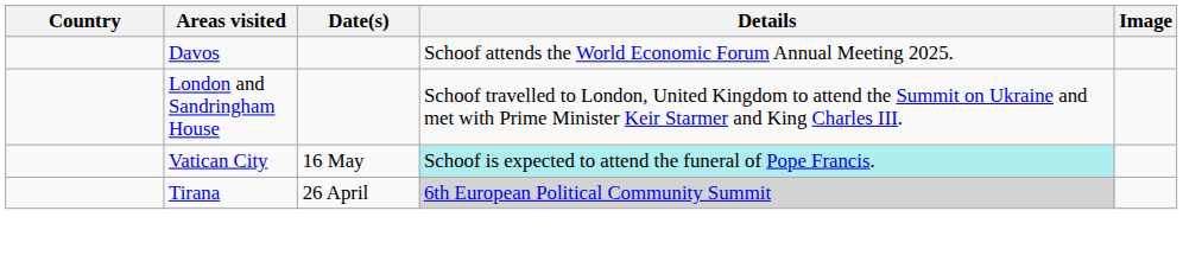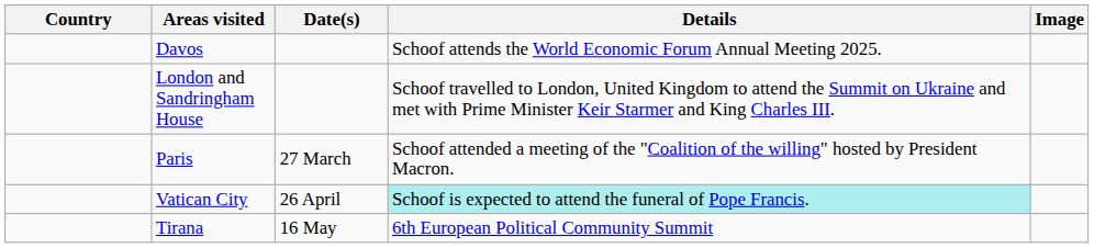+ row: Paris | 27 March | Schoof attended a meeting of the "Coalition of the willing" hosted by President Macron.
Vatican City | Date(s): 16 May -> 26 April
Tirana | Date(s): 26 April -> 16 May
Tirana | Details: lightgrey background -> no background
